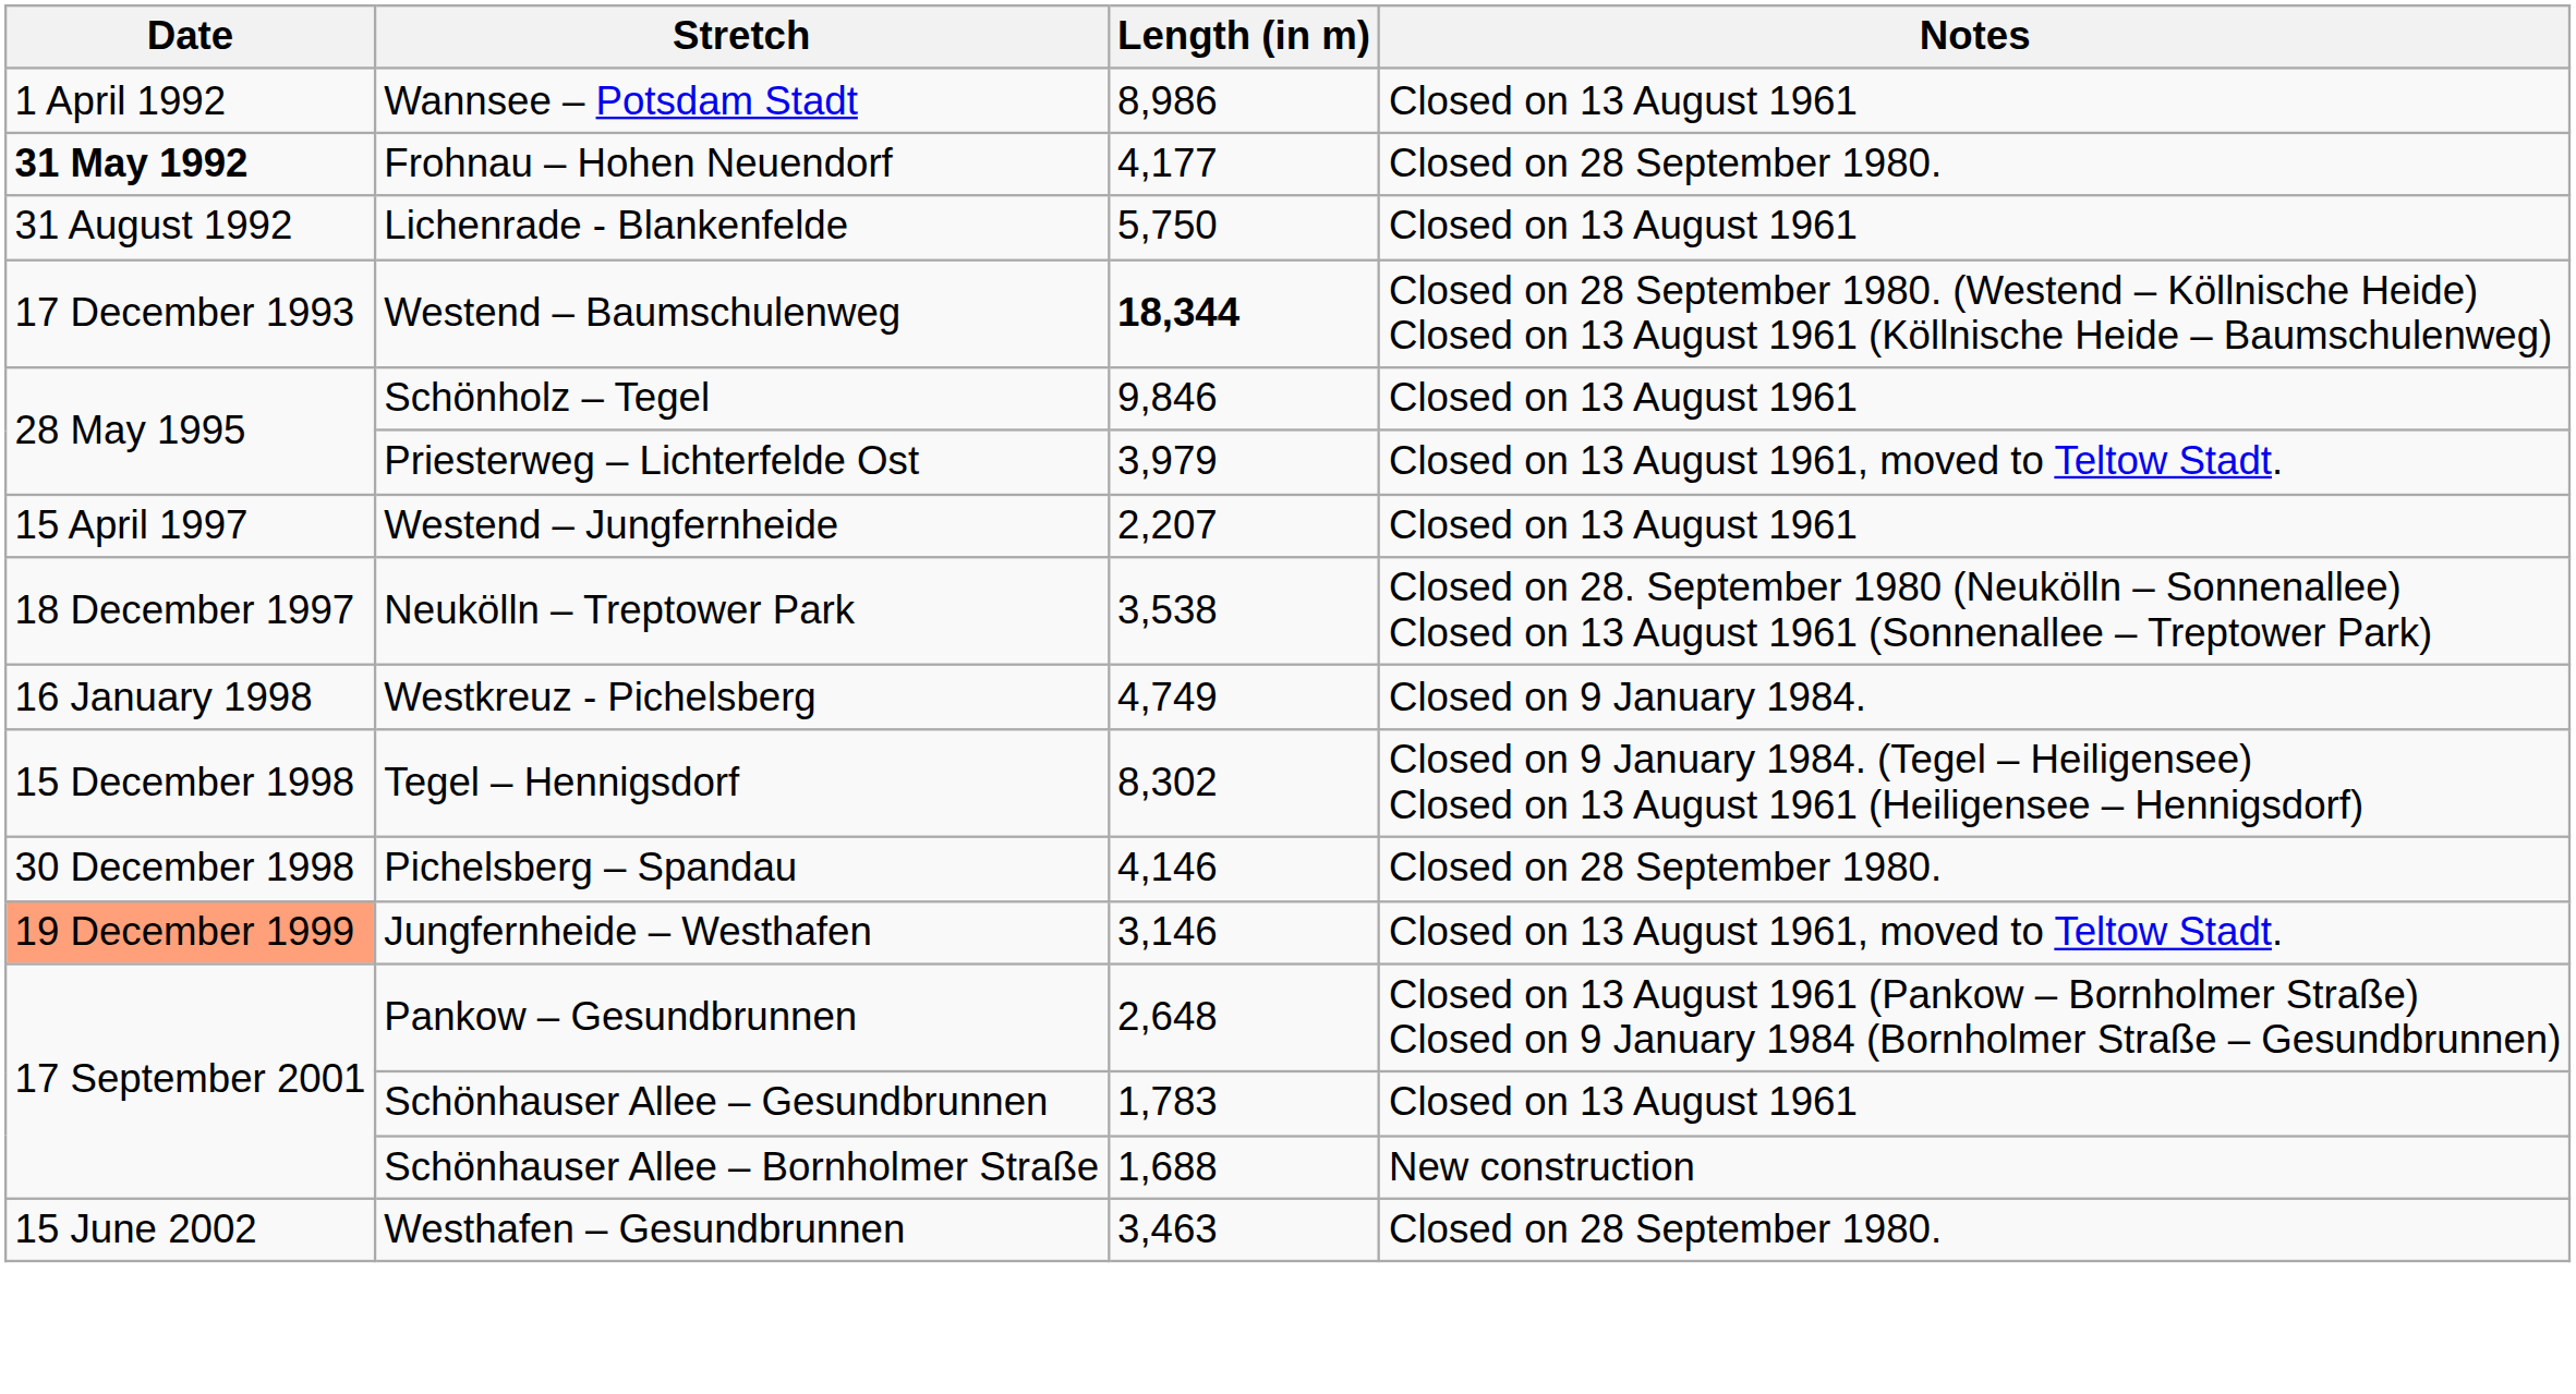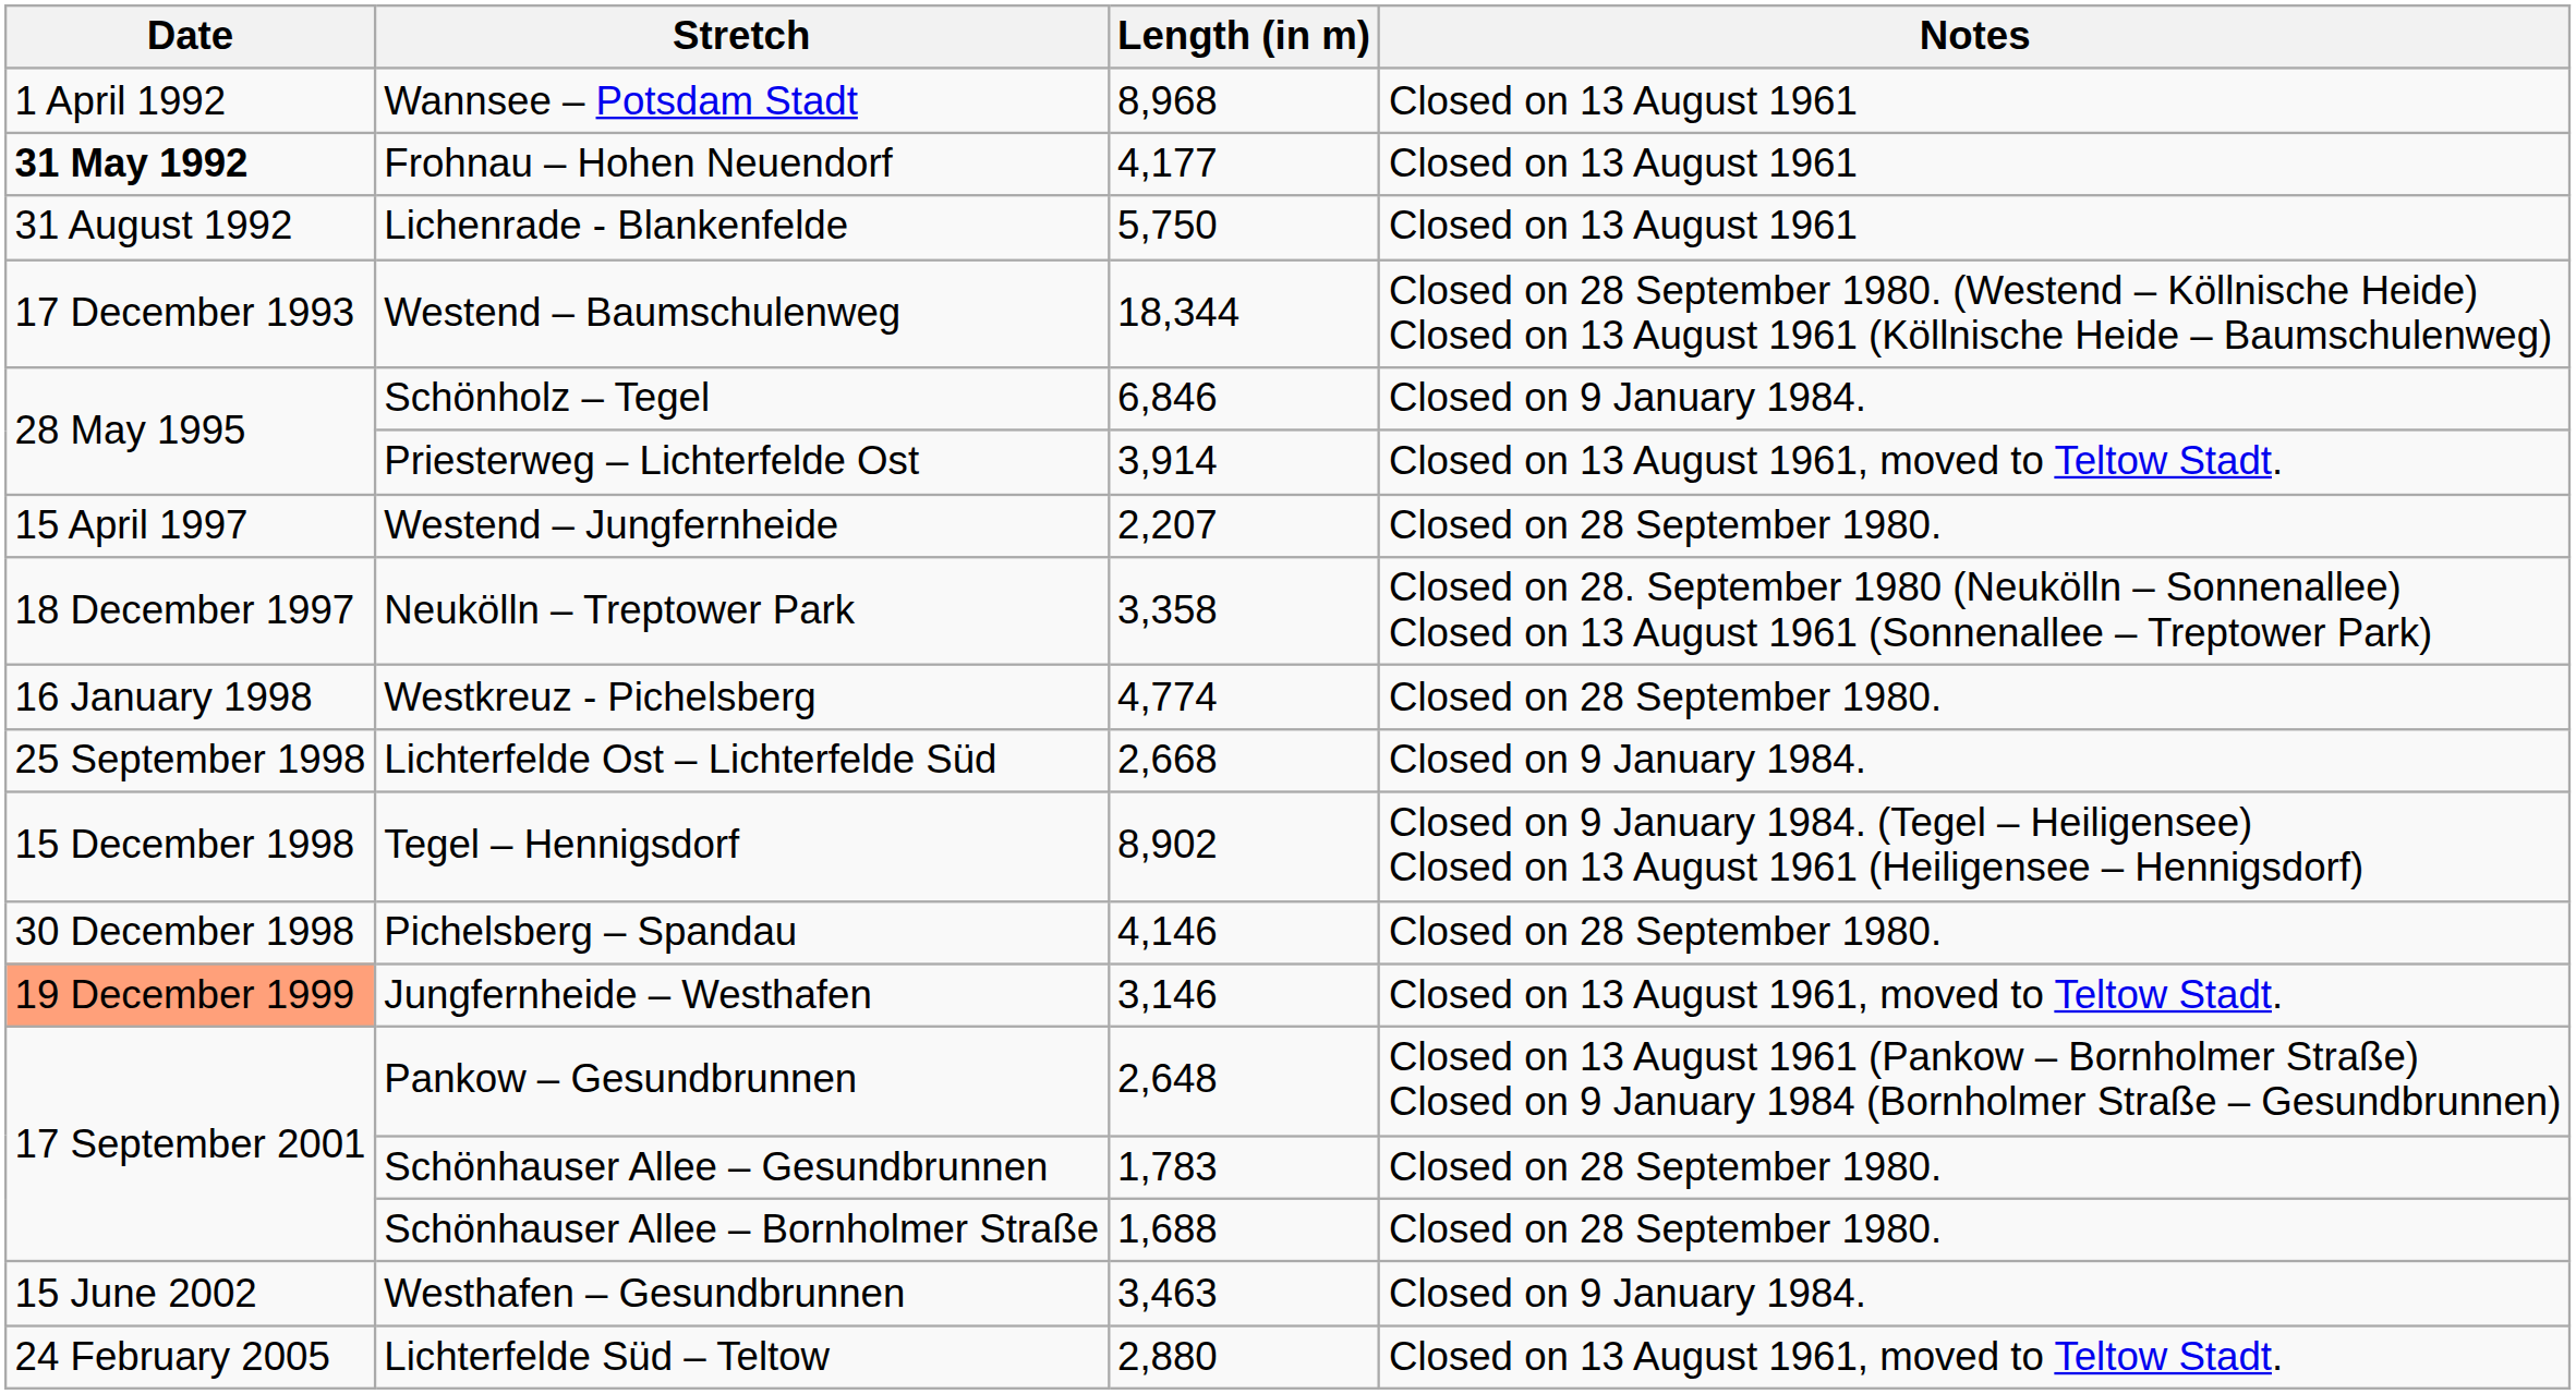Wannsee – Potsdam Stadt | Length (in m): 8,986 -> 8,968
Frohnau – Hohen Neuendorf | Notes: Closed on 28 September 1980. -> Closed on 13 August 1961
Westend – Baumschulenweg | Length (in m): bold -> normal
Schönholz – Tegel | Length (in m): 9,846 -> 6,846
Schönholz – Tegel | Notes: Closed on 13 August 1961 -> Closed on 9 January 1984.
Priesterweg – Lichterfelde Ost | Length (in m): 3,979 -> 3,914
Westend – Jungfernheide | Notes: Closed on 13 August 1961 -> Closed on 28 September 1980.
Neukölln – Treptower Park | Length (in m): 3,538 -> 3,358
Westkreuz - Pichelsberg | Length (in m): 4,749 -> 4,774
Westkreuz - Pichelsberg | Notes: Closed on 9 January 1984. -> Closed on 28 September 1980.
+ row: 25 September 1998 | Lichterfelde Ost – Lichterfelde Süd | 2,668 | Closed on 9 January 1984.
Tegel – Hennigsdorf | Length (in m): 8,302 -> 8,902
Schönhauser Allee – Gesundbrunnen | Notes: Closed on 13 August 1961 -> Closed on 28 September 1980.
Schönhauser Allee – Bornholmer Straße | Notes: New construction -> Closed on 28 September 1980.
Westhafen – Gesundbrunnen | Notes: Closed on 28 September 1980. -> Closed on 9 January 1984.
+ row: 24 February 2005 | Lichterfelde Süd – Teltow | 2,880 | Closed on 13 August 1961, moved to Teltow Stadt.
